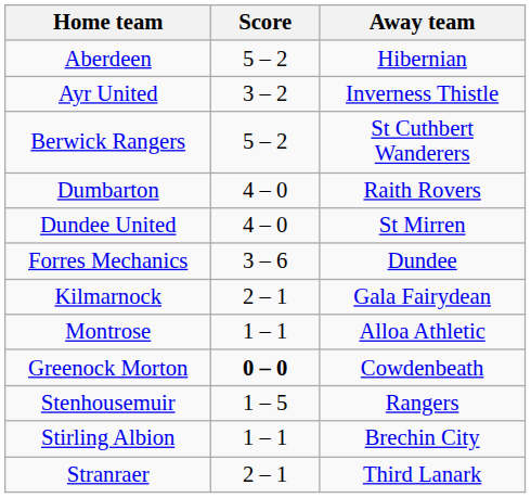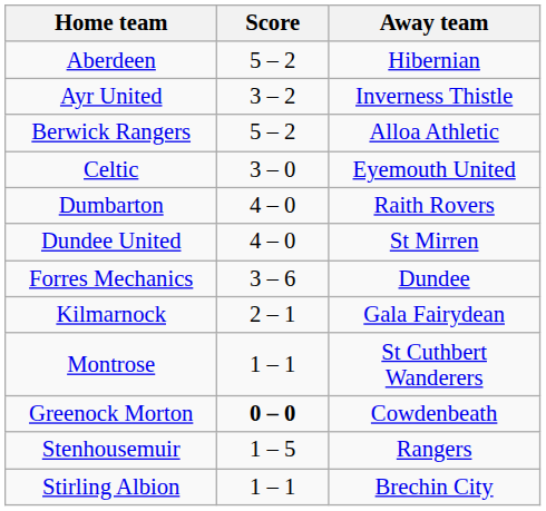Berwick Rangers | Away team: St Cuthbert Wanderers -> Alloa Athletic
+ row: Celtic | 3 – 0 | Eyemouth United
Montrose | Away team: Alloa Athletic -> St Cuthbert Wanderers
- row: Stranraer | 2 – 1 | Third Lanark
